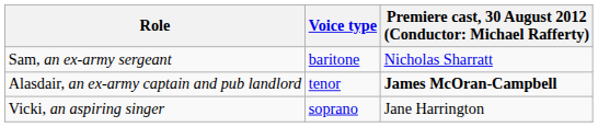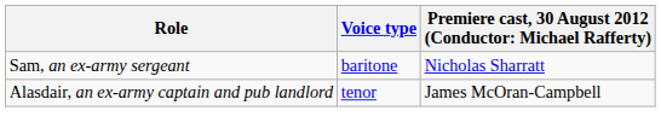Alasdair, an ex-army captain and pub landlord | column 3: bold -> normal
- row: Vicki, an aspiring singer | soprano | Jane Harrington
